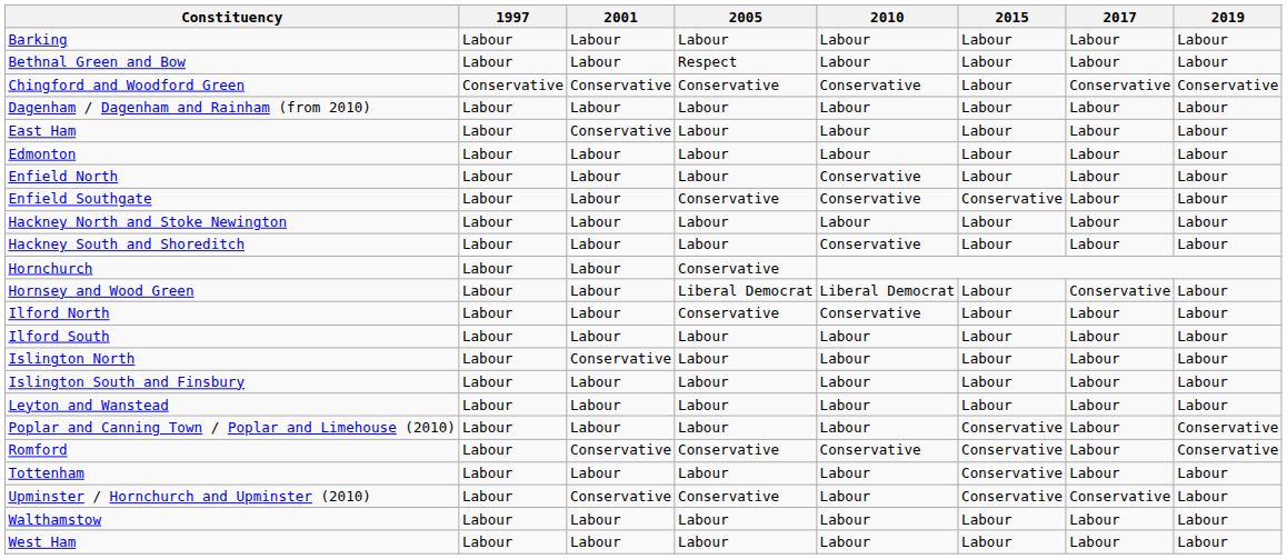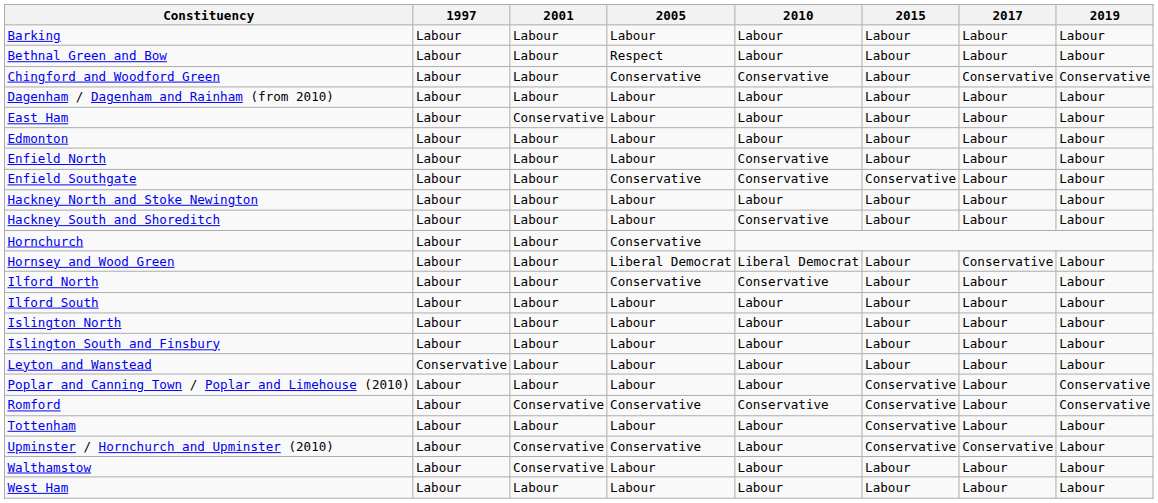Chingford and Woodford Green | 1997: Conservative -> Labour
Chingford and Woodford Green | 2001: Conservative -> Labour
Islington North | 2001: Conservative -> Labour
Leyton and Wanstead | 1997: Labour -> Conservative
Walthamstow | 2001: Labour -> Conservative
